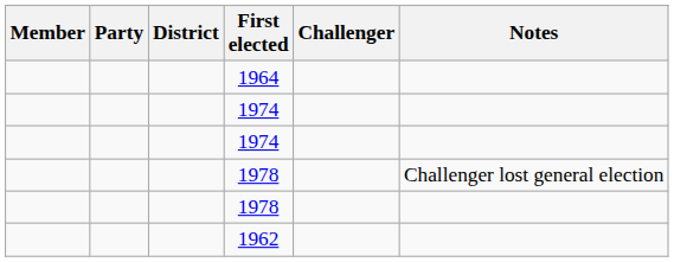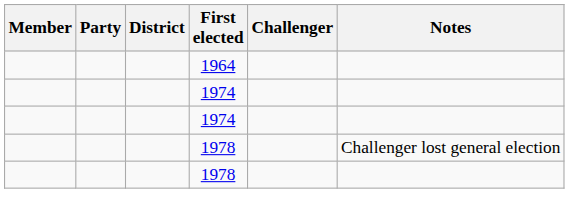- row: 1962
